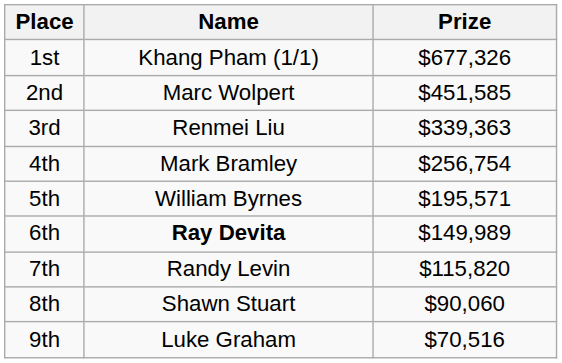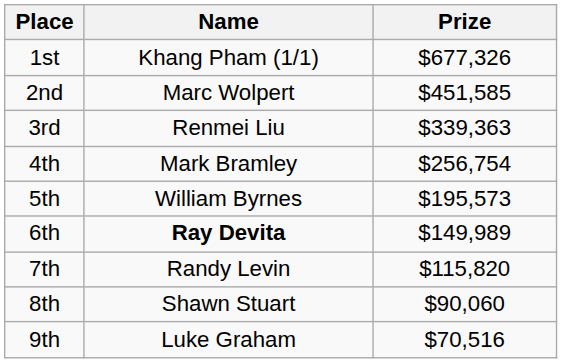5th | Prize: $195,571 -> $195,573
